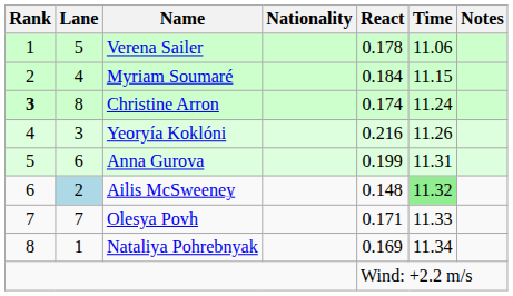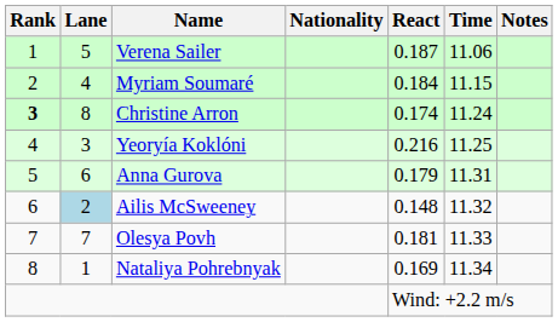Verena Sailer | React: 0.178 -> 0.187
Yeoryía Koklóni | Time: 11.26 -> 11.25
Anna Gurova | React: 0.199 -> 0.179
Ailis McSweeney | Time: lightgreen background -> no background
Olesya Povh | React: 0.171 -> 0.181
